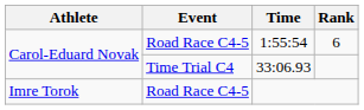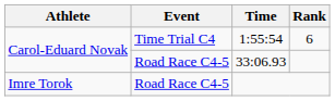1:55:54 | Event: Road Race C4-5 -> Time Trial C4
33:06.93 | Event: Time Trial C4 -> Road Race C4-5
